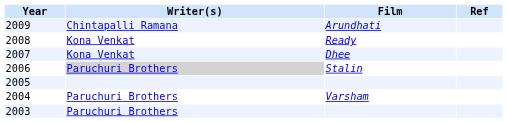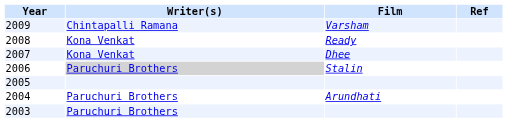2009 | Film: Arundhati -> Varsham
2004 | Film: Varsham -> Arundhati
